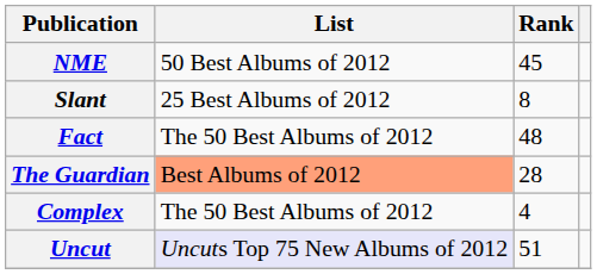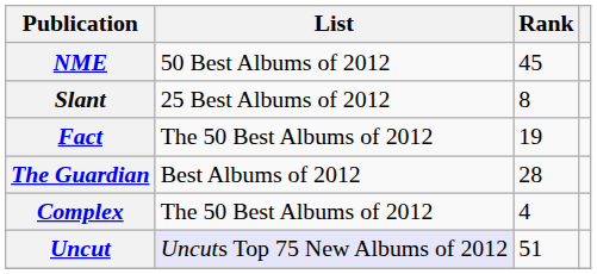Fact | Rank: 48 -> 19
The Guardian | List: lightsalmon background -> no background
